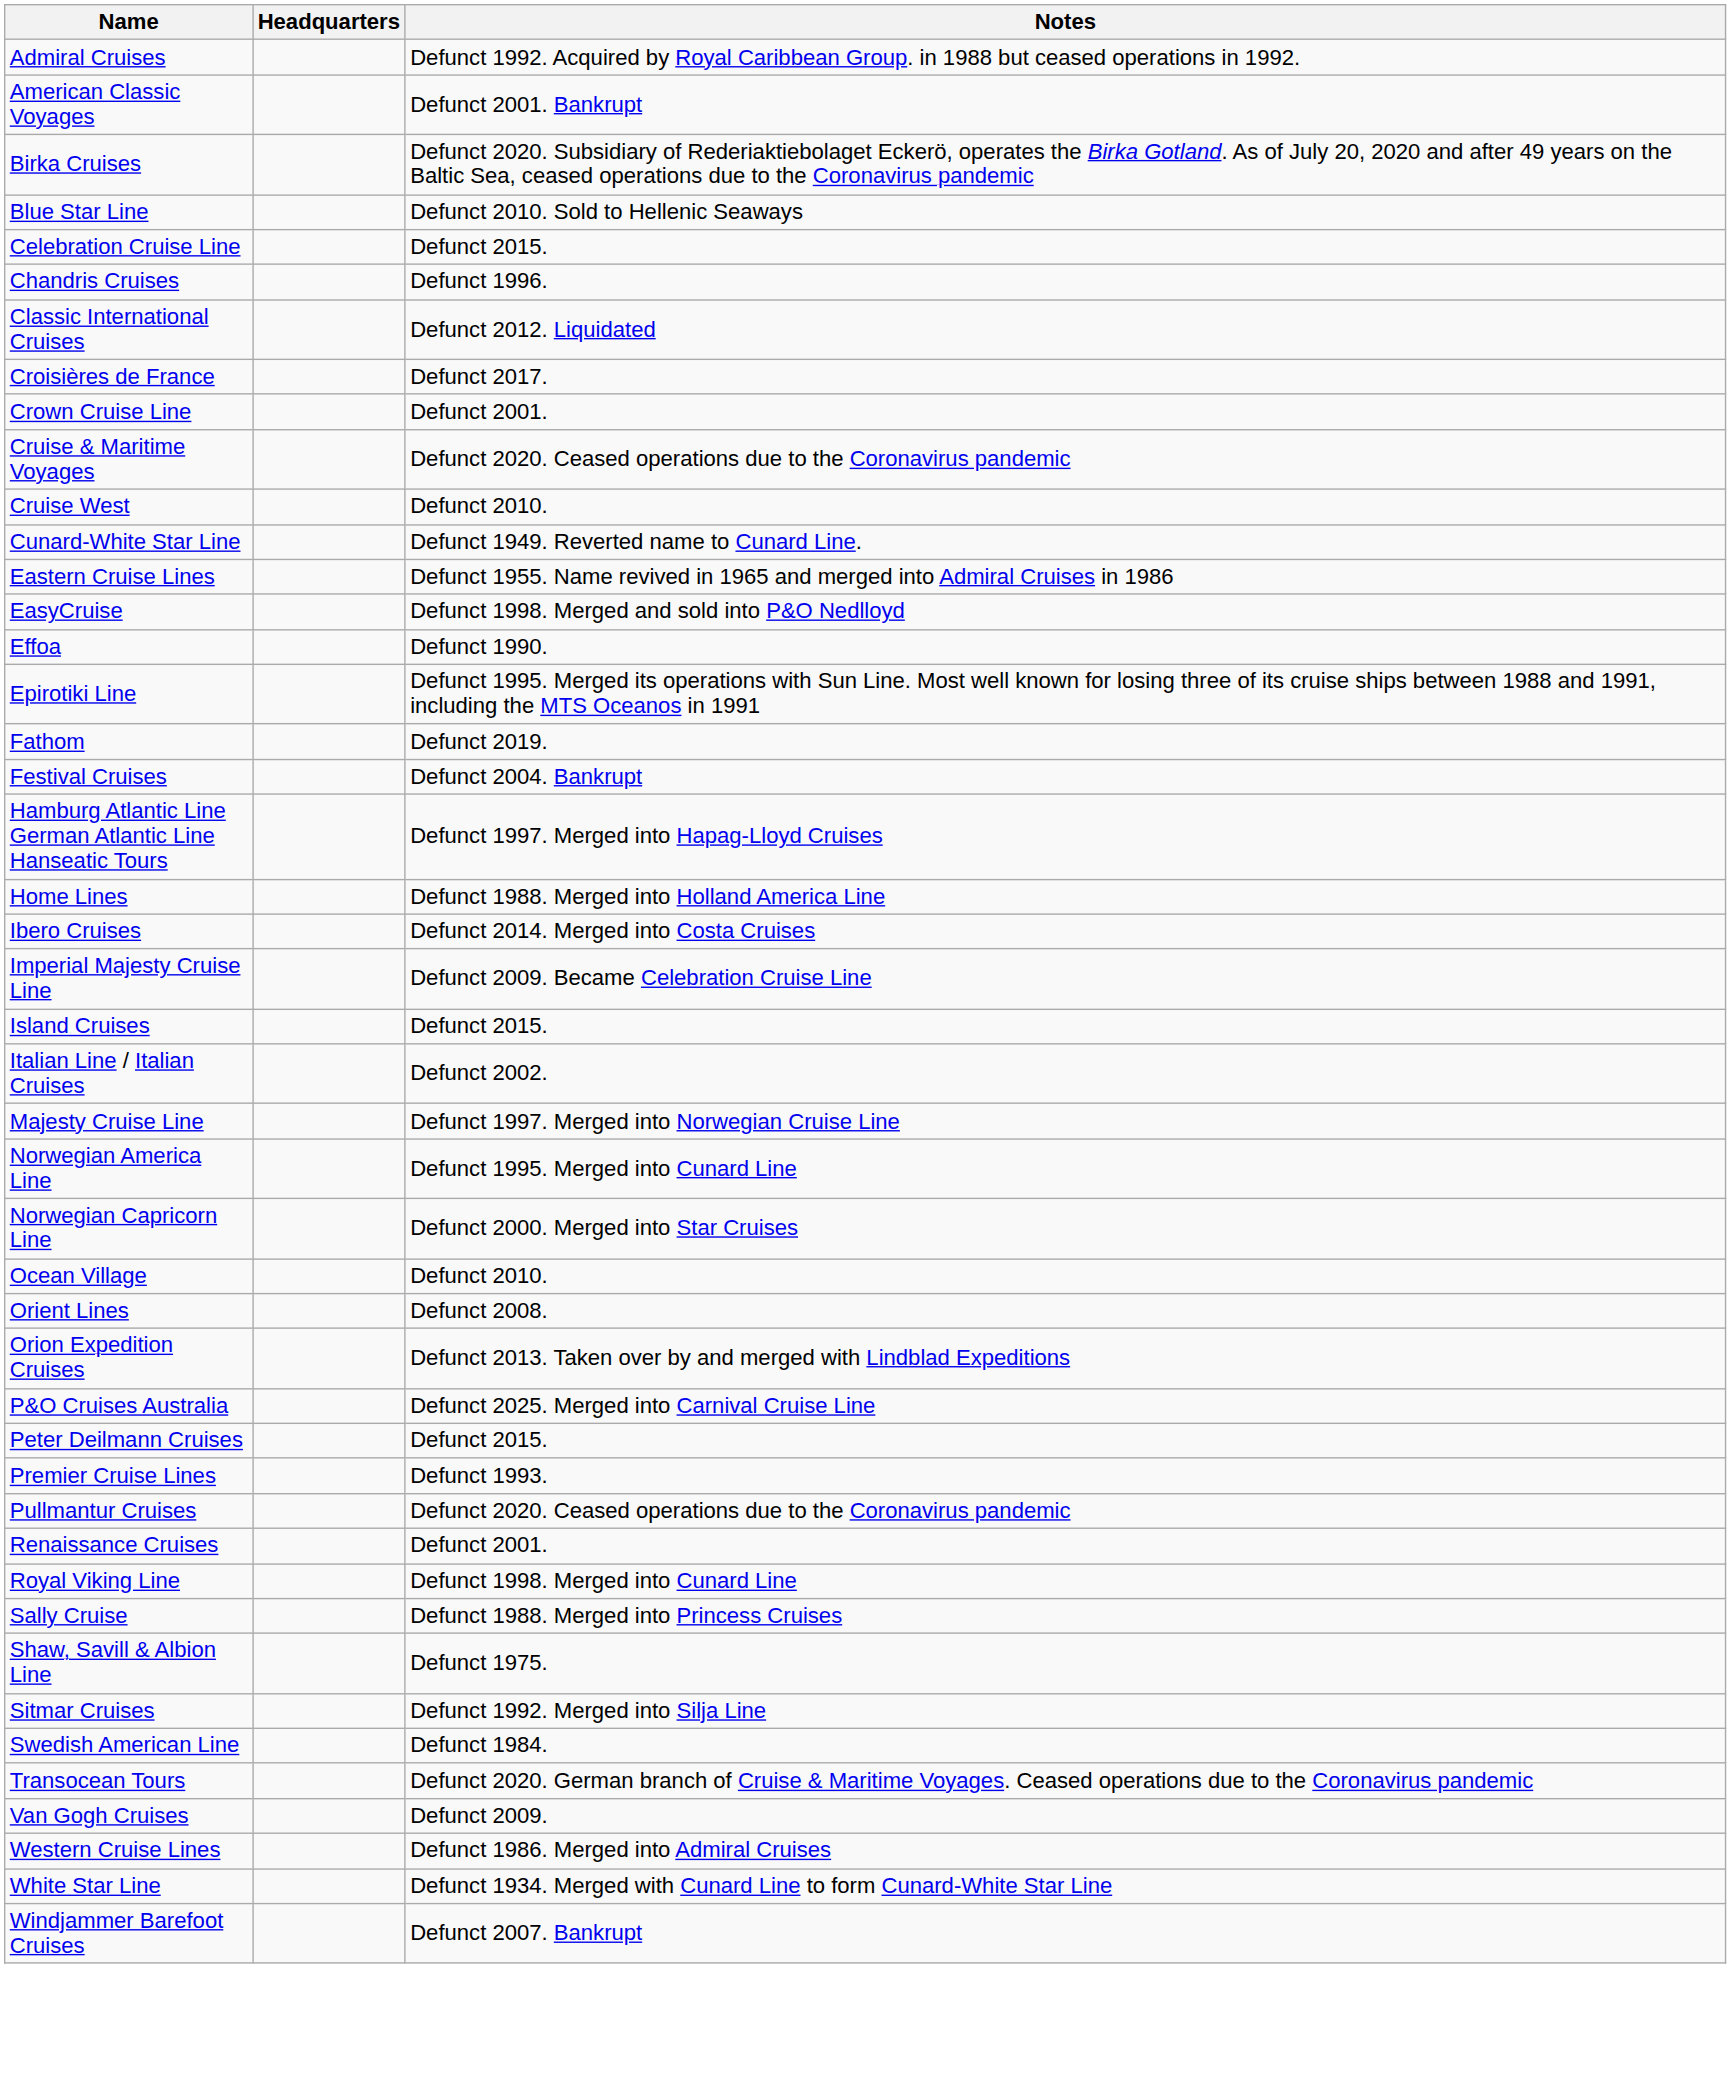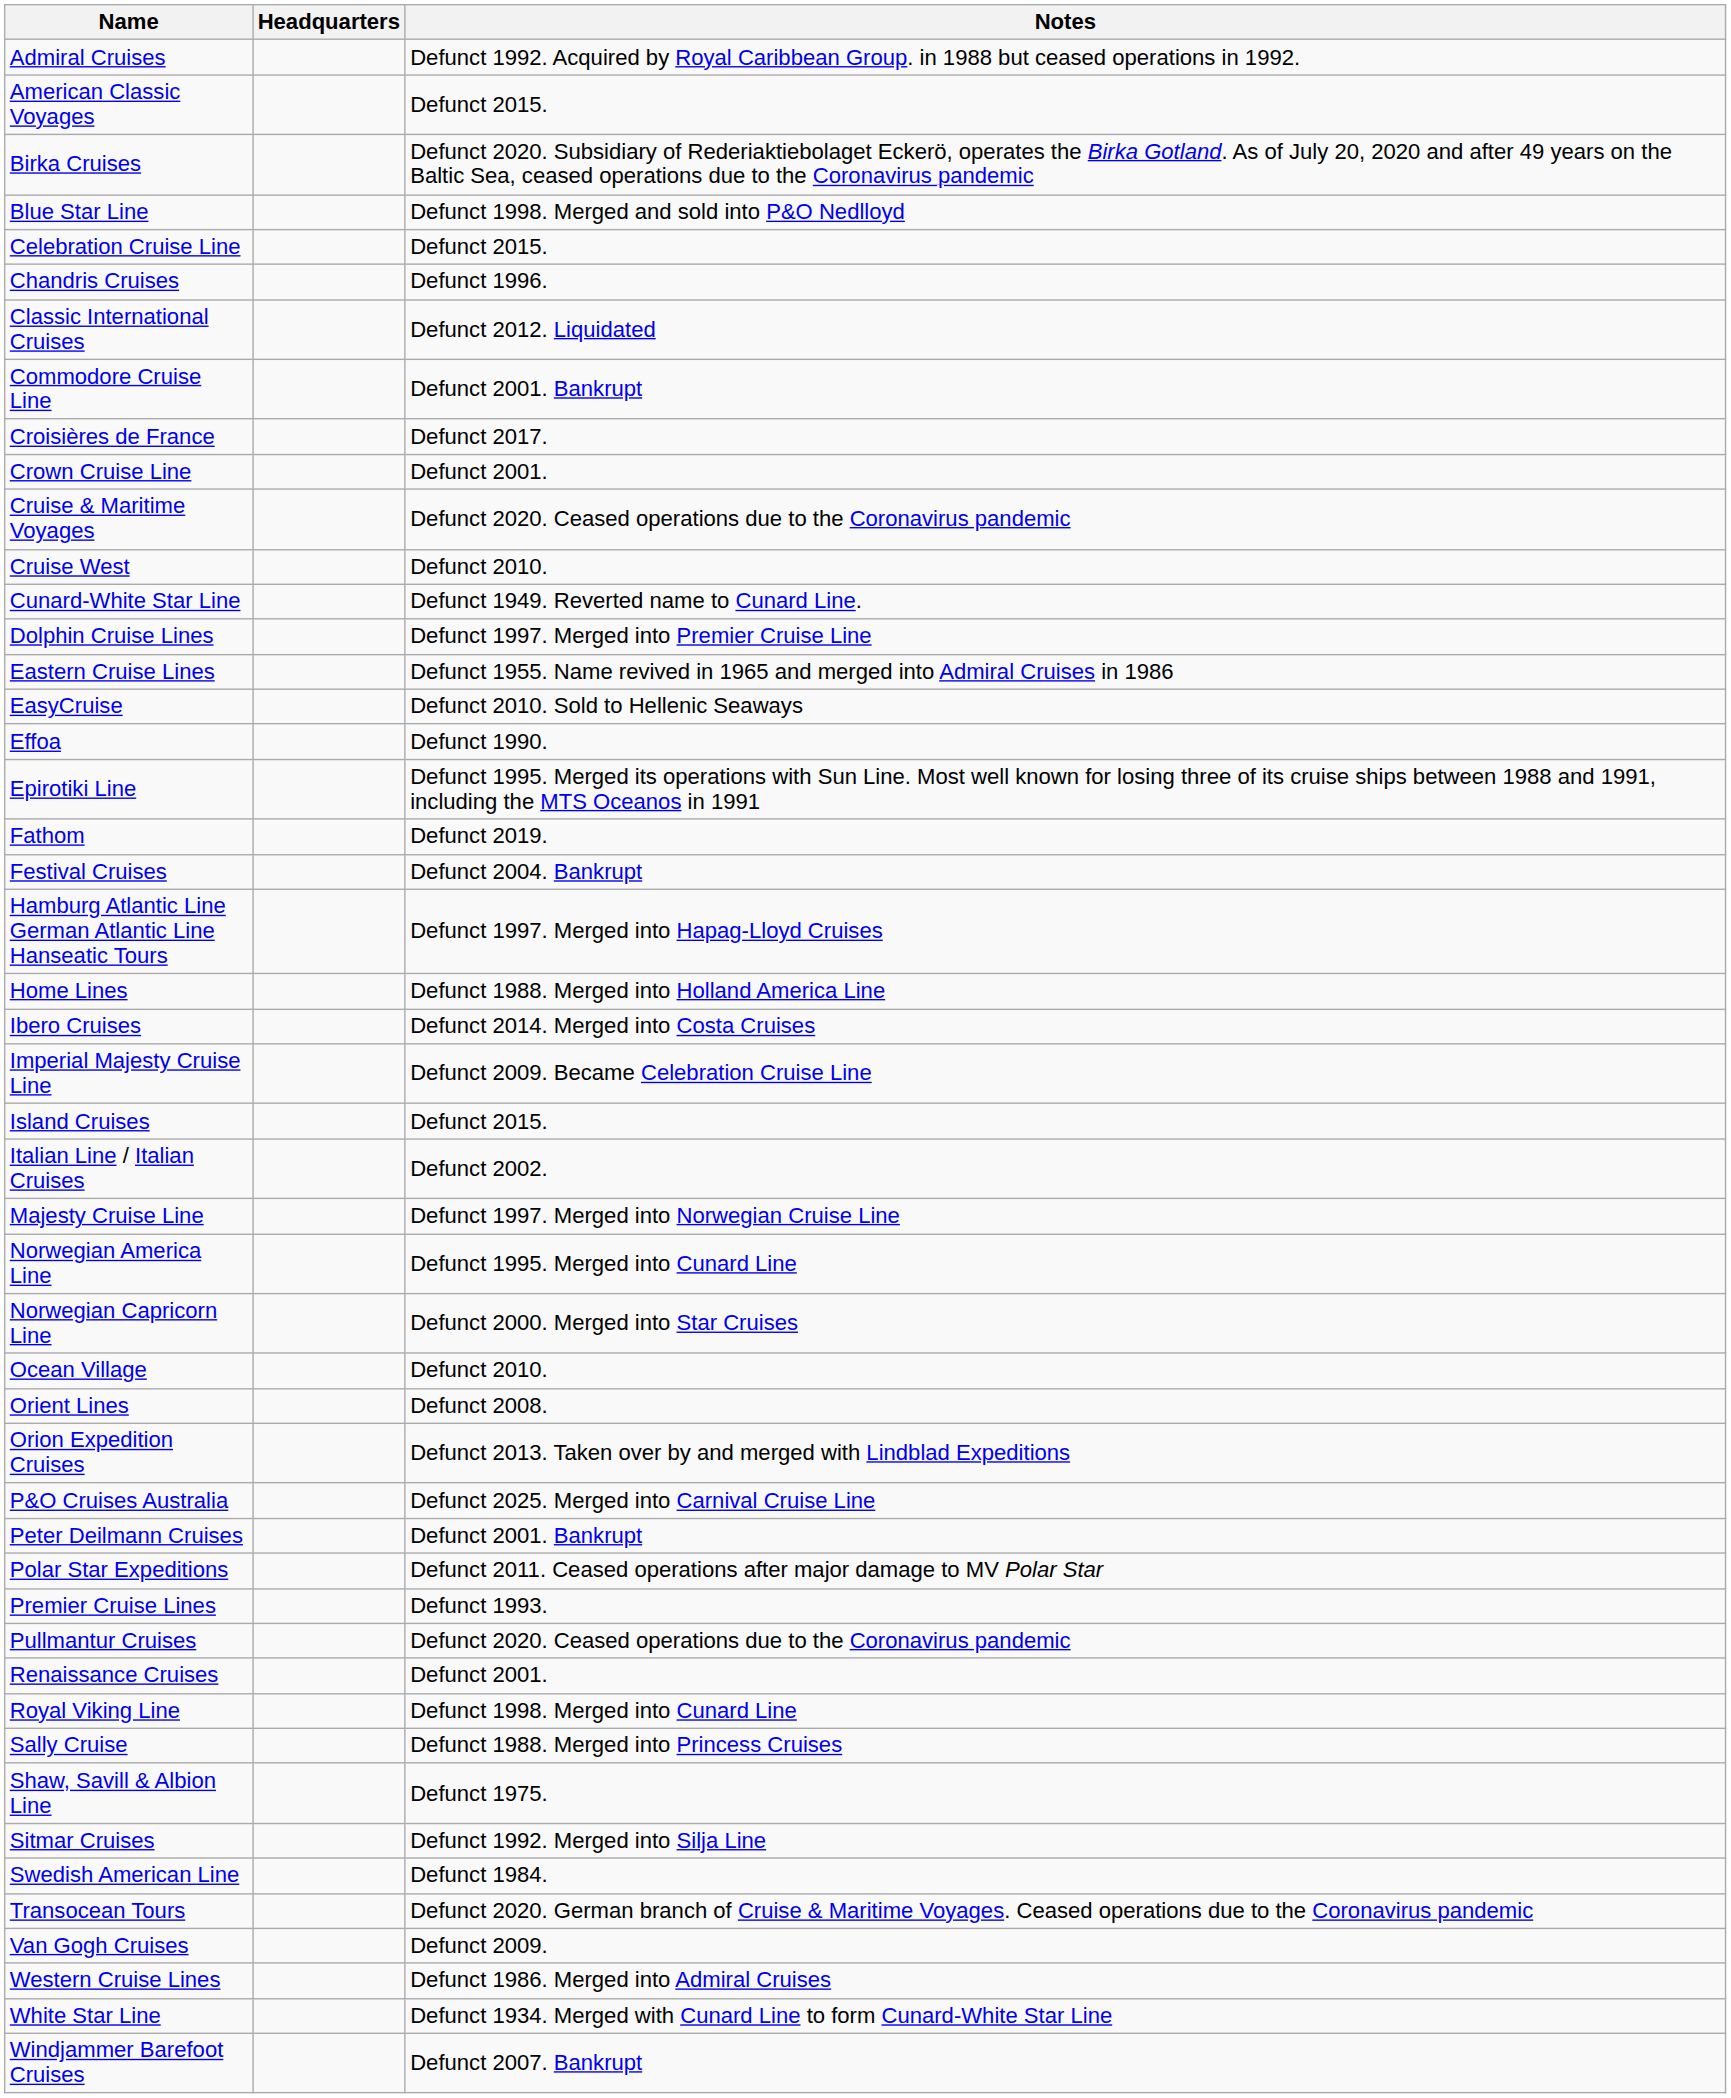American Classic Voyages | Notes: Defunct 2001. Bankrupt -> Defunct 2015.
Blue Star Line | Notes: Defunct 2010. Sold to Hellenic Seaways -> Defunct 1998. Merged and sold into P&O Nedlloyd
+ row: Commodore Cruise Line | Defunct 2001. Bankrupt
+ row: Dolphin Cruise Lines | Defunct 1997. Merged into Premier Cruise Line
EasyCruise | Notes: Defunct 1998. Merged and sold into P&O Nedlloyd -> Defunct 2010. Sold to Hellenic Seaways
Peter Deilmann Cruises | Notes: Defunct 2015. -> Defunct 2001. Bankrupt
+ row: Polar Star Expeditions | Defunct 2011. Ceased operations after major damage to MV Polar Star
